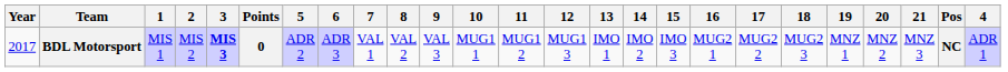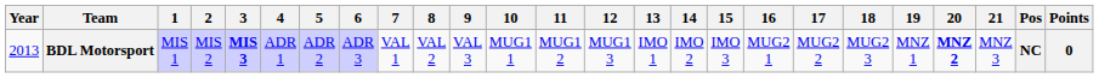columns swapped: 4 <-> Points
BDL Motorsport | Year: 2017 -> 2013
BDL Motorsport | 20: normal -> bold
